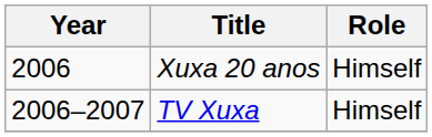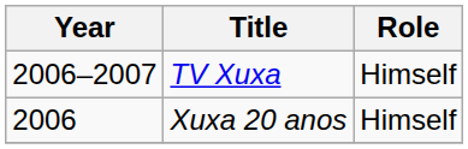rows swapped: TV Xuxa <-> Xuxa 20 anos
